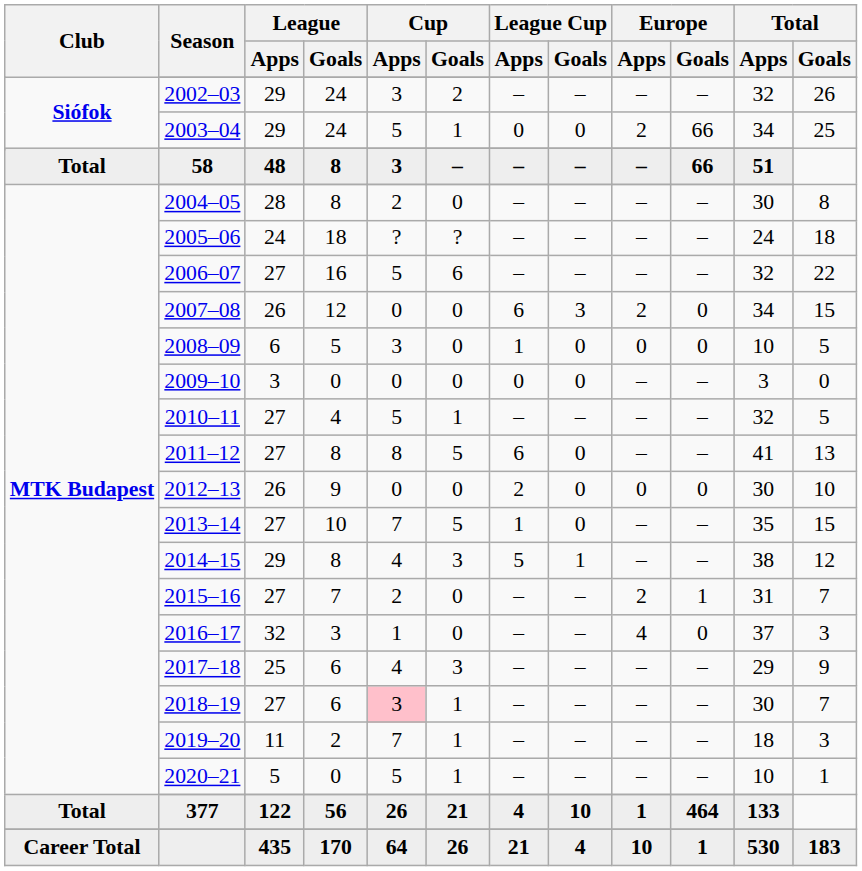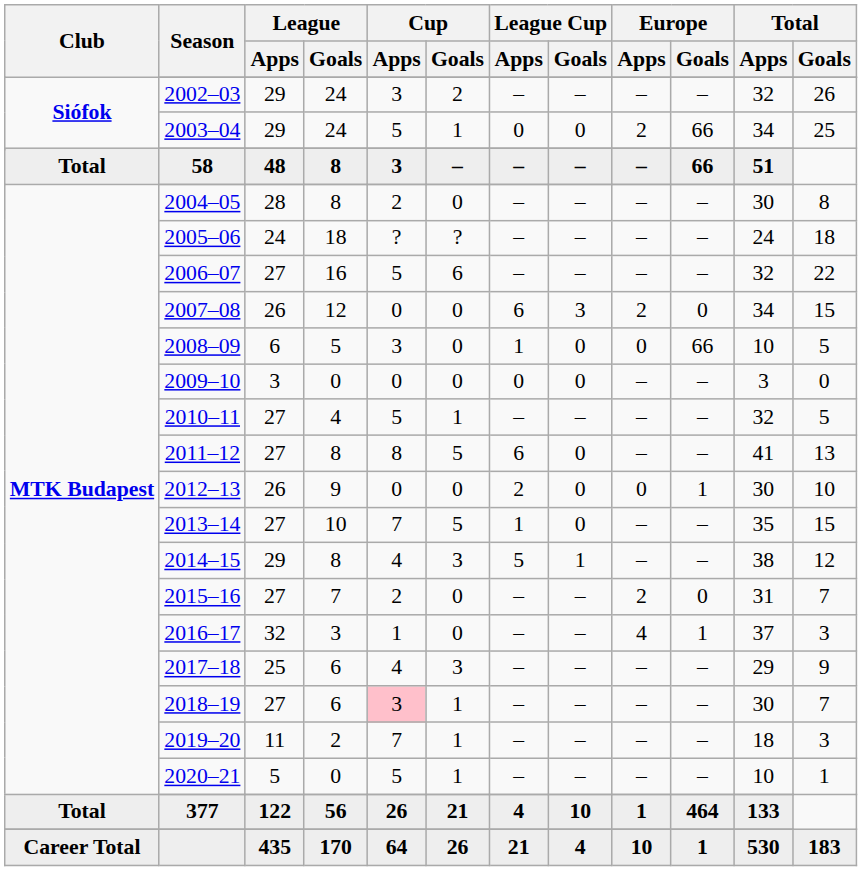2008–09 | Europe / Goals: 0 -> 66
2012–13 | Europe / Goals: 0 -> 1
2015–16 | Europe / Goals: 1 -> 0
2016–17 | Europe / Goals: 0 -> 1
